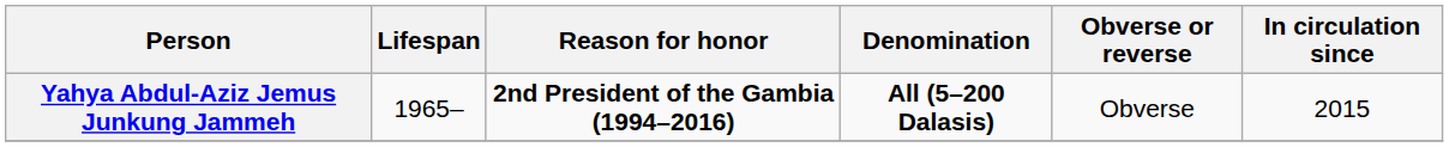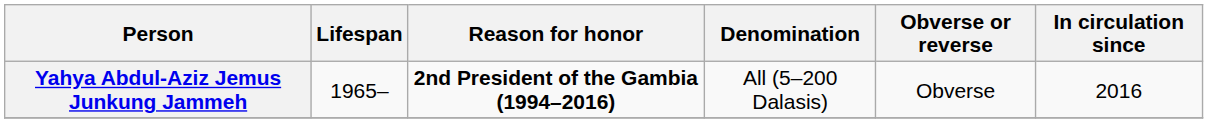Yahya Abdul-Aziz Jemus Junkung Jammeh | Denomination: bold -> normal
Yahya Abdul-Aziz Jemus Junkung Jammeh | In circulation since: 2015 -> 2016
